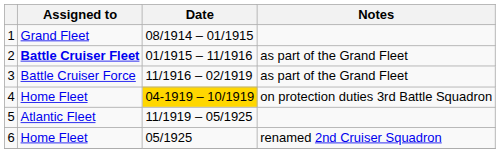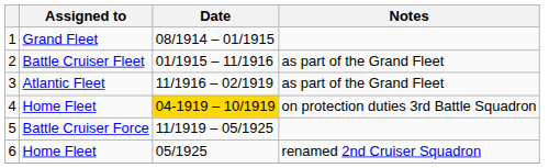2 | Assigned to: bold -> normal
3 | Assigned to: Battle Cruiser Force -> Atlantic Fleet
5 | Assigned to: Atlantic Fleet -> Battle Cruiser Force
